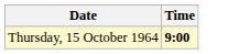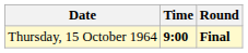+ column: Round | Final
